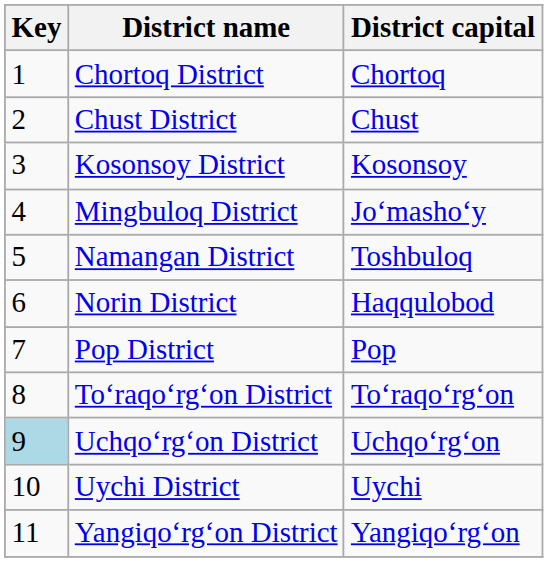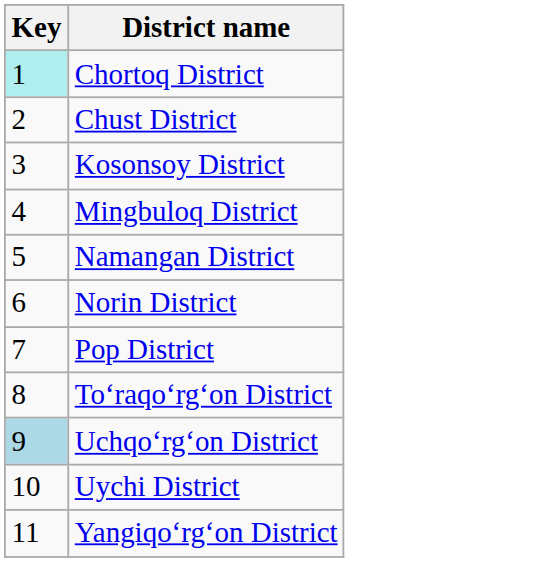- column: District capital | Chortoq | Chust | Kosonsoy | Joʻmashoʻy | Toshbuloq | Haqqulobod | Pop | Toʻraqoʻrgʻon | Uchqoʻrgʻon | Uychi | Yangiqoʻrgʻon
Chortoq District | Key: no background -> paleturquoise background
